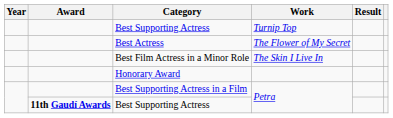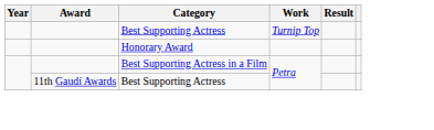- row: Best Actress | The Flower of My Secret
- row: Best Film Actress in a Minor Role | The Skin I Live In
Best Supporting Actress / Petra | Award: bold -> normal
